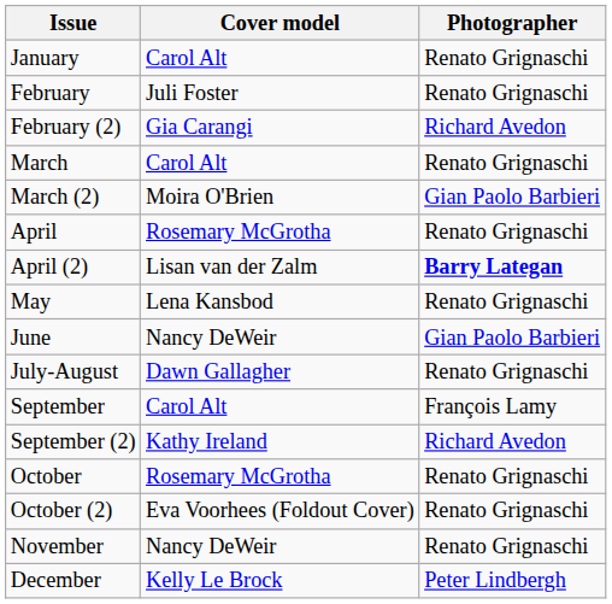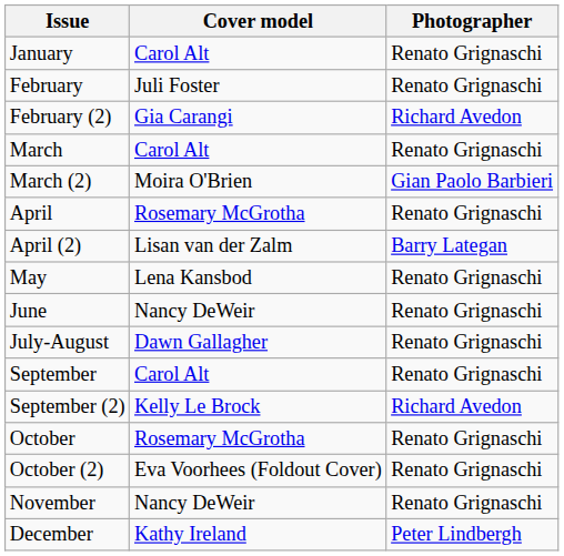April (2) | Photographer: bold -> normal
June | Photographer: Gian Paolo Barbieri -> Renato Grignaschi
September | Photographer: François Lamy -> Renato Grignaschi
September (2) | Cover model: Kathy Ireland -> Kelly Le Brock
December | Cover model: Kelly Le Brock -> Kathy Ireland
